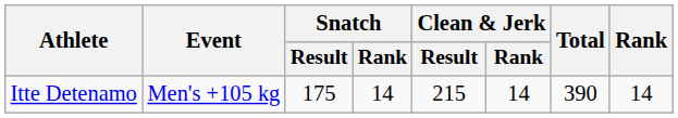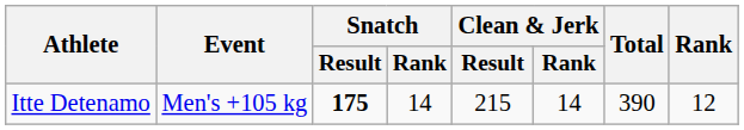Itte Detenamo | Snatch / Result: normal -> bold
Itte Detenamo | Rank: 14 -> 12
